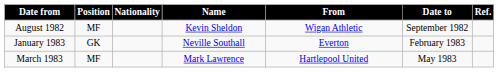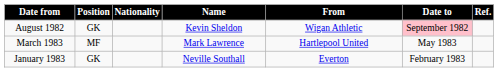August 1982 | Position: MF -> GK
August 1982 | Date to: no background -> pink background
rows swapped: January 1983 <-> March 1983
